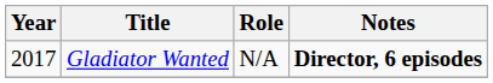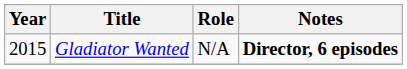Gladiator Wanted | Year: 2017 -> 2015
